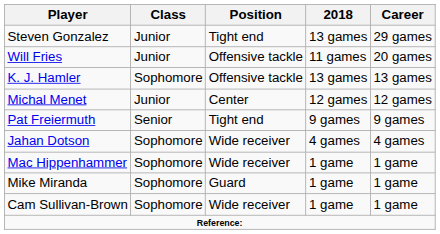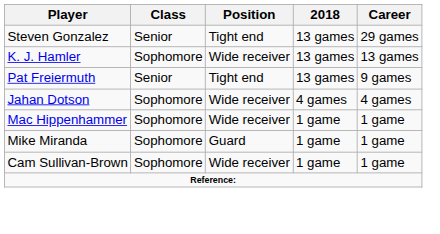Steven Gonzalez | Class: Junior -> Senior
- row: Will Fries | Junior | Offensive tackle | 11 games | 20 games
K. J. Hamler | Position: Offensive tackle -> Wide receiver
- row: Michal Menet | Junior | Center | 12 games | 12 games
Pat Freiermuth | 2018: 9 games -> 13 games
